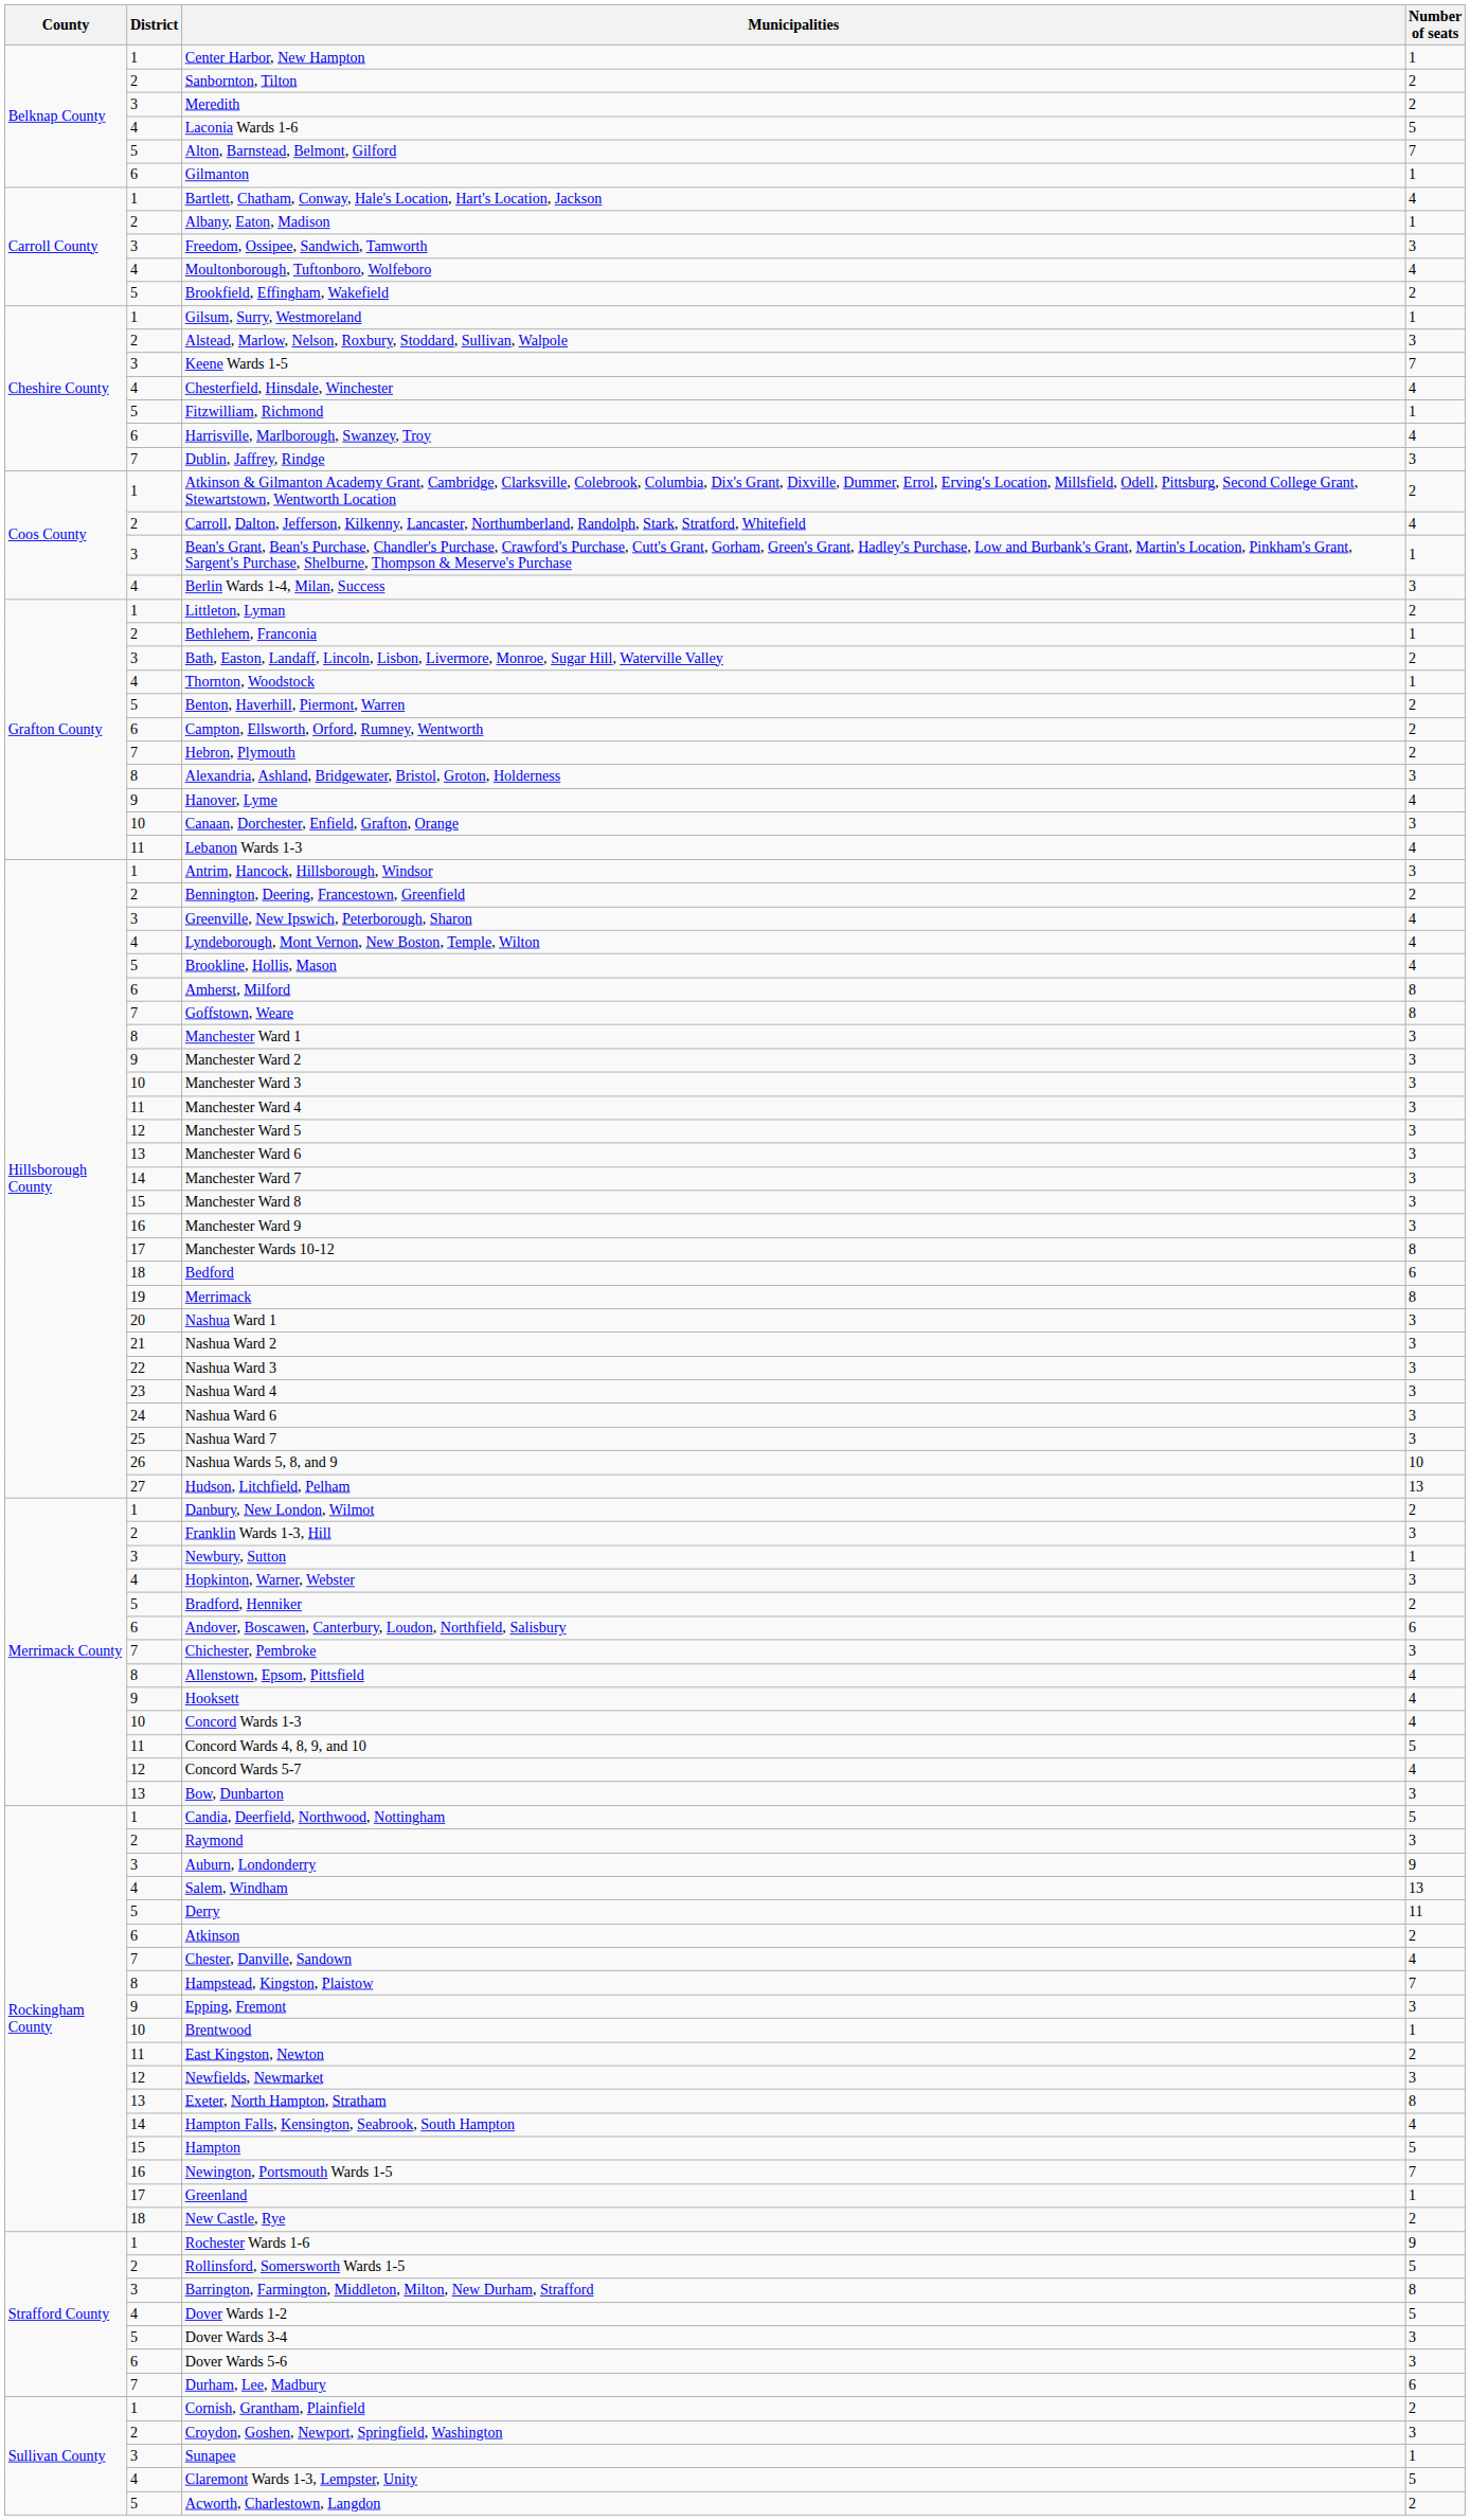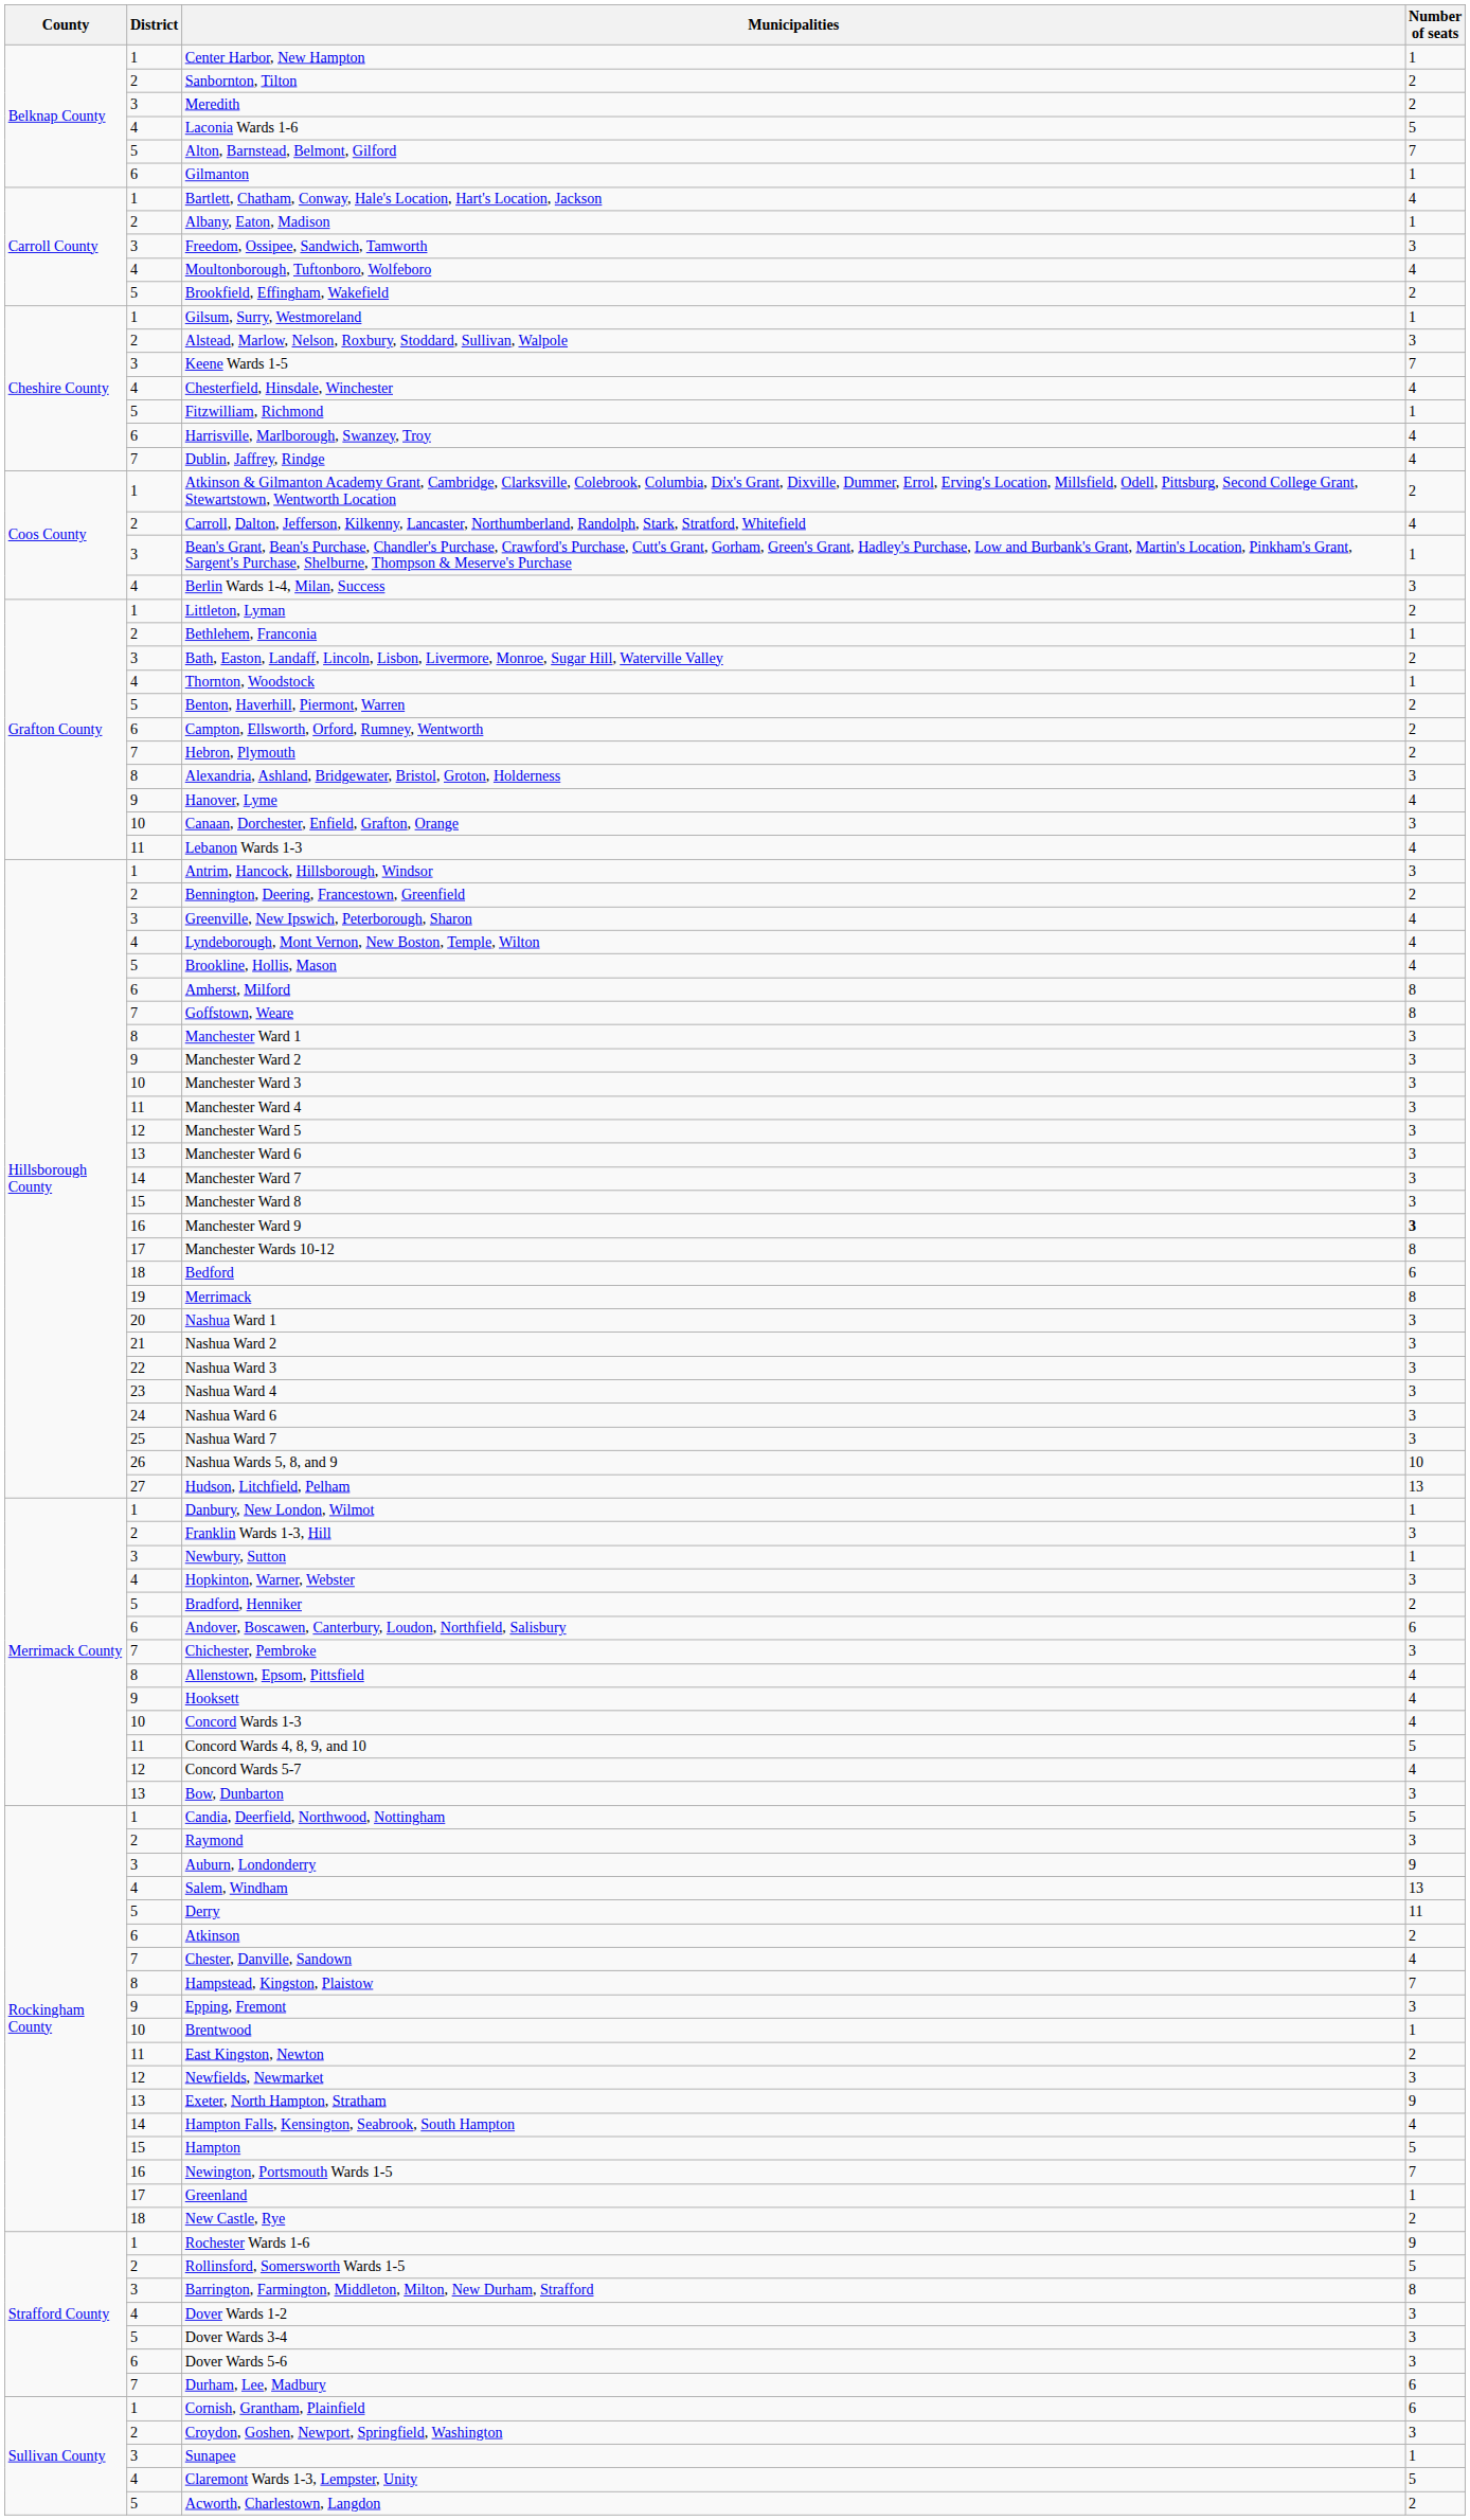Dublin, Jaffrey, Rindge | Number of seats: 3 -> 4
Manchester Ward 9 | Number of seats: normal -> bold
Danbury, New London, Wilmot | Number of seats: 2 -> 1
Exeter, North Hampton, Stratham | Number of seats: 8 -> 9
Dover Wards 1-2 | Number of seats: 5 -> 3
Cornish, Grantham, Plainfield | Number of seats: 2 -> 6
